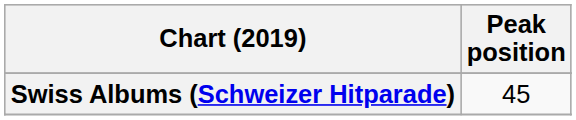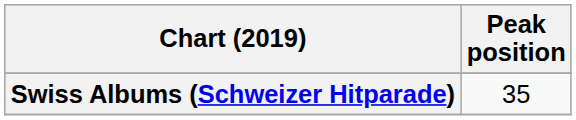Swiss Albums (Schweizer Hitparade) | Peak position: 45 -> 35
